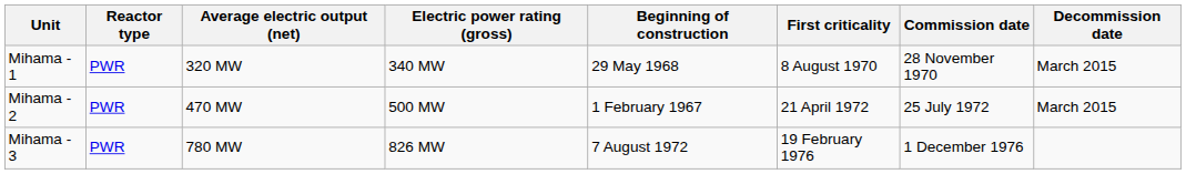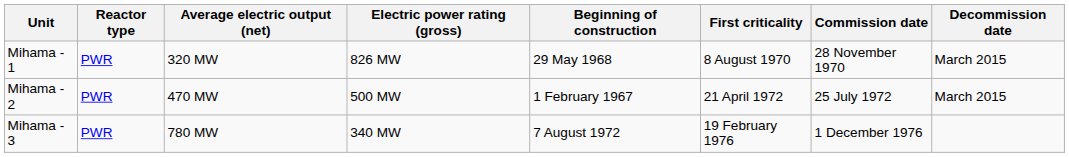Mihama - 1 | Electric power rating (gross): 340 MW -> 826 MW
Mihama - 3 | Electric power rating (gross): 826 MW -> 340 MW
